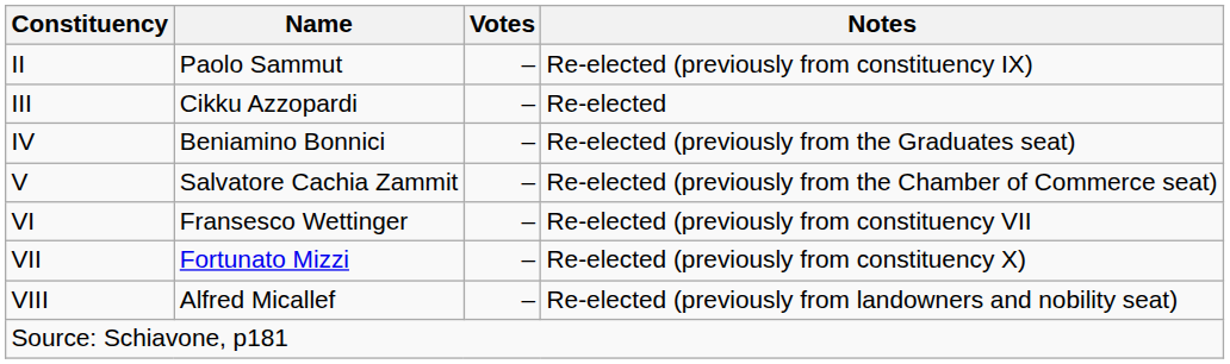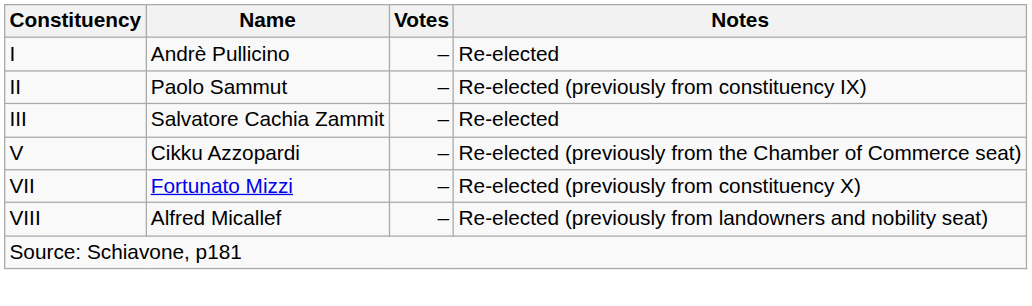+ row: I | Andrè Pullicino | – | Re-elected
III | Name: Cikku Azzopardi -> Salvatore Cachia Zammit
- row: IV | Beniamino Bonnici | – | Re-elected (previously from the Graduates seat)
V | Name: Salvatore Cachia Zammit -> Cikku Azzopardi
- row: VI | Fransesco Wettinger | – | Re-elected (previously from constituency VII
